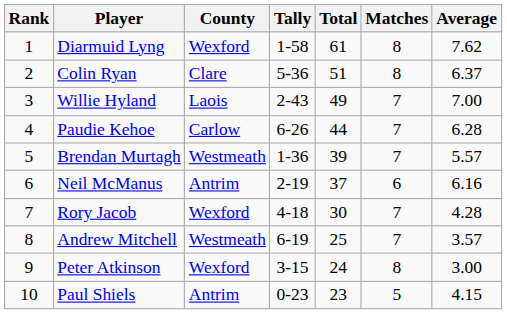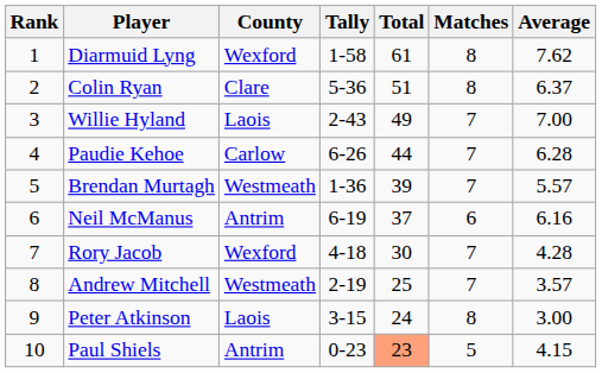Neil McManus | Tally: 2-19 -> 6-19
Andrew Mitchell | Tally: 6-19 -> 2-19
Peter Atkinson | County: Wexford -> Laois
Paul Shiels | Total: no background -> lightsalmon background
